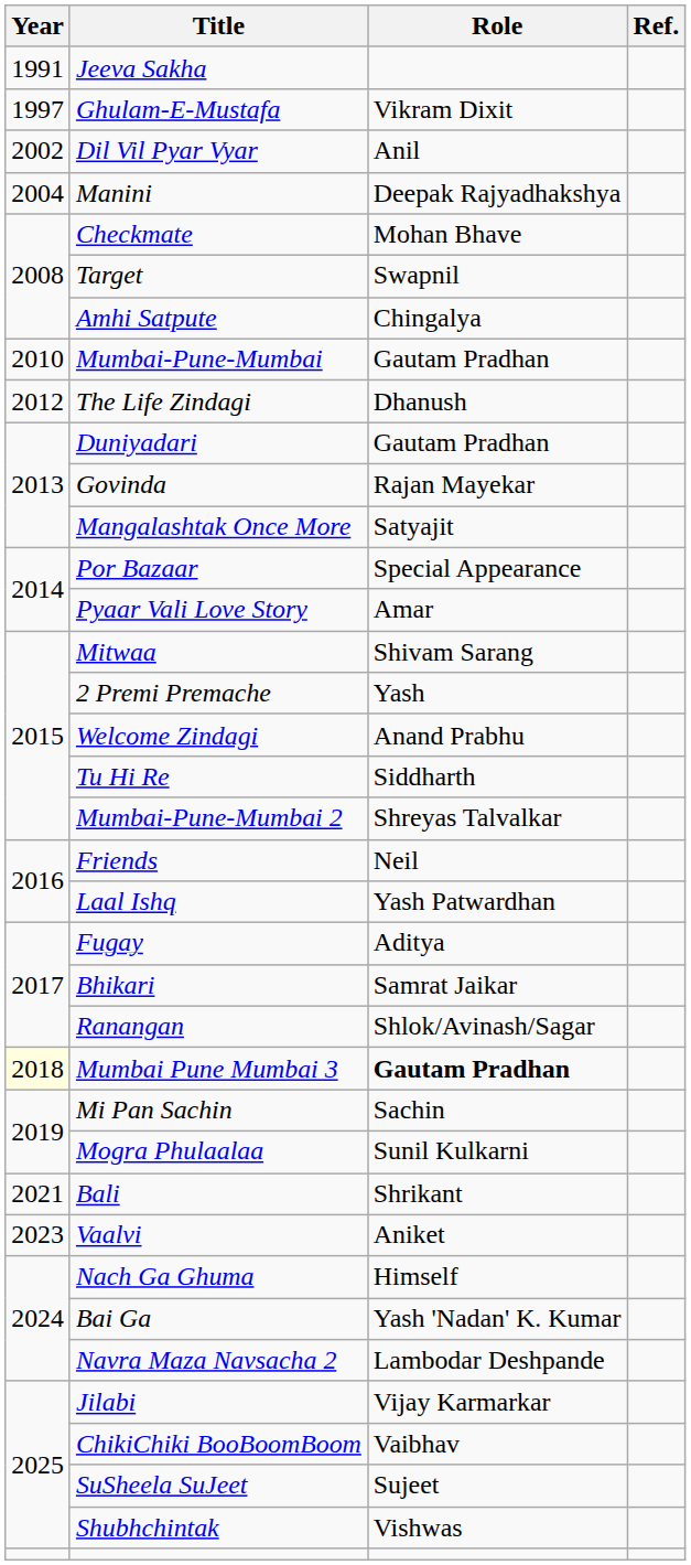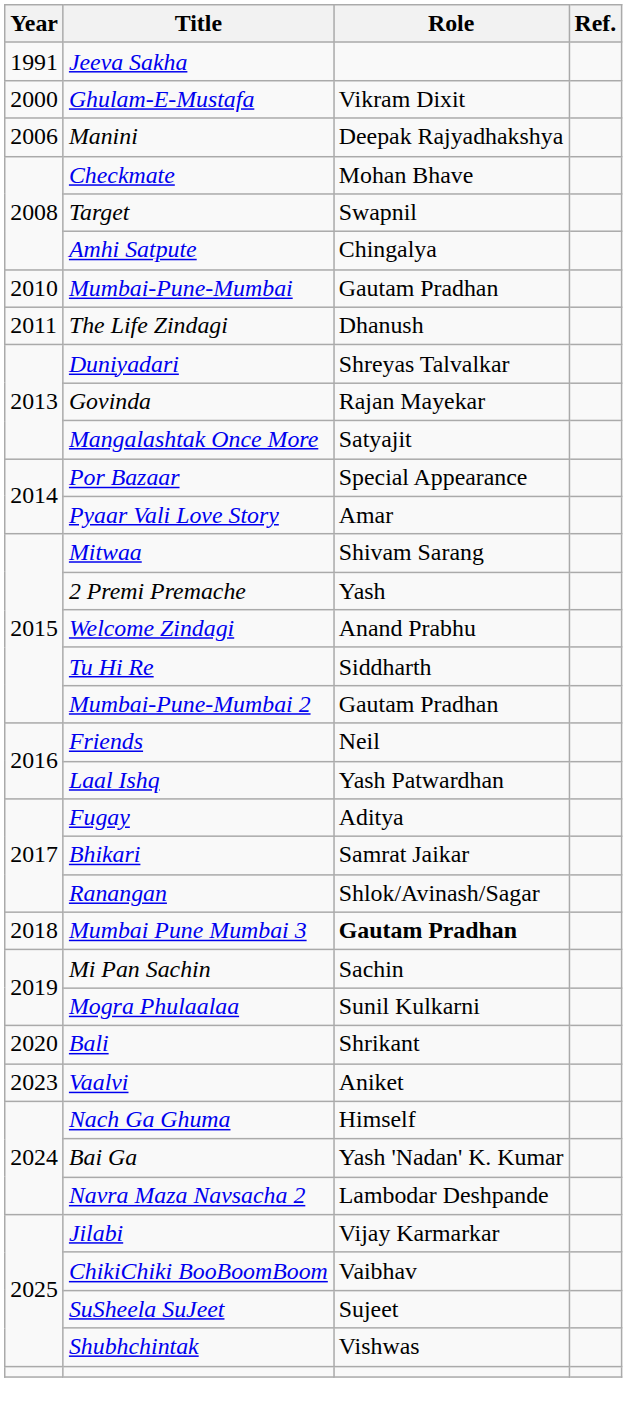Ghulam-E-Mustafa | Year: 1997 -> 2000
- row: 2002 | Dil Vil Pyar Vyar | Anil
Manini | Year: 2004 -> 2006
The Life Zindagi | Year: 2012 -> 2011
Duniyadari | Role: Gautam Pradhan -> Shreyas Talvalkar
Mumbai-Pune-Mumbai 2 | Role: Shreyas Talvalkar -> Gautam Pradhan
Mumbai Pune Mumbai 3 | Year: lightyellow background -> no background
Bali | Year: 2021 -> 2020
